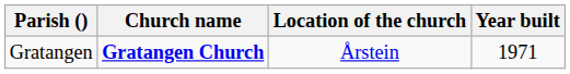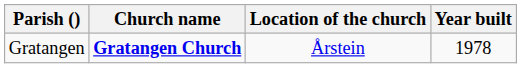Gratangen | Year built: 1971 -> 1978
